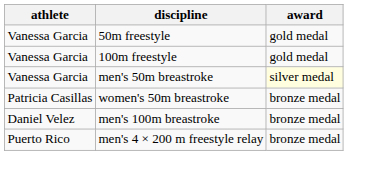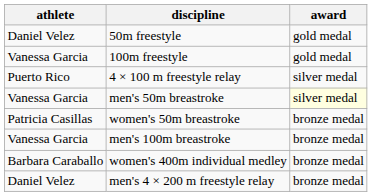50m freestyle | athlete: Vanessa Garcia -> Daniel Velez
+ row: Puerto Rico | 4 × 100 m freestyle relay | silver medal
men's 100m breastroke | athlete: Daniel Velez -> Vanessa Garcia
+ row: Barbara Caraballo | women's 400m individual medley | bronze medal
men's 4 × 200 m freestyle relay | athlete: Puerto Rico -> Daniel Velez
